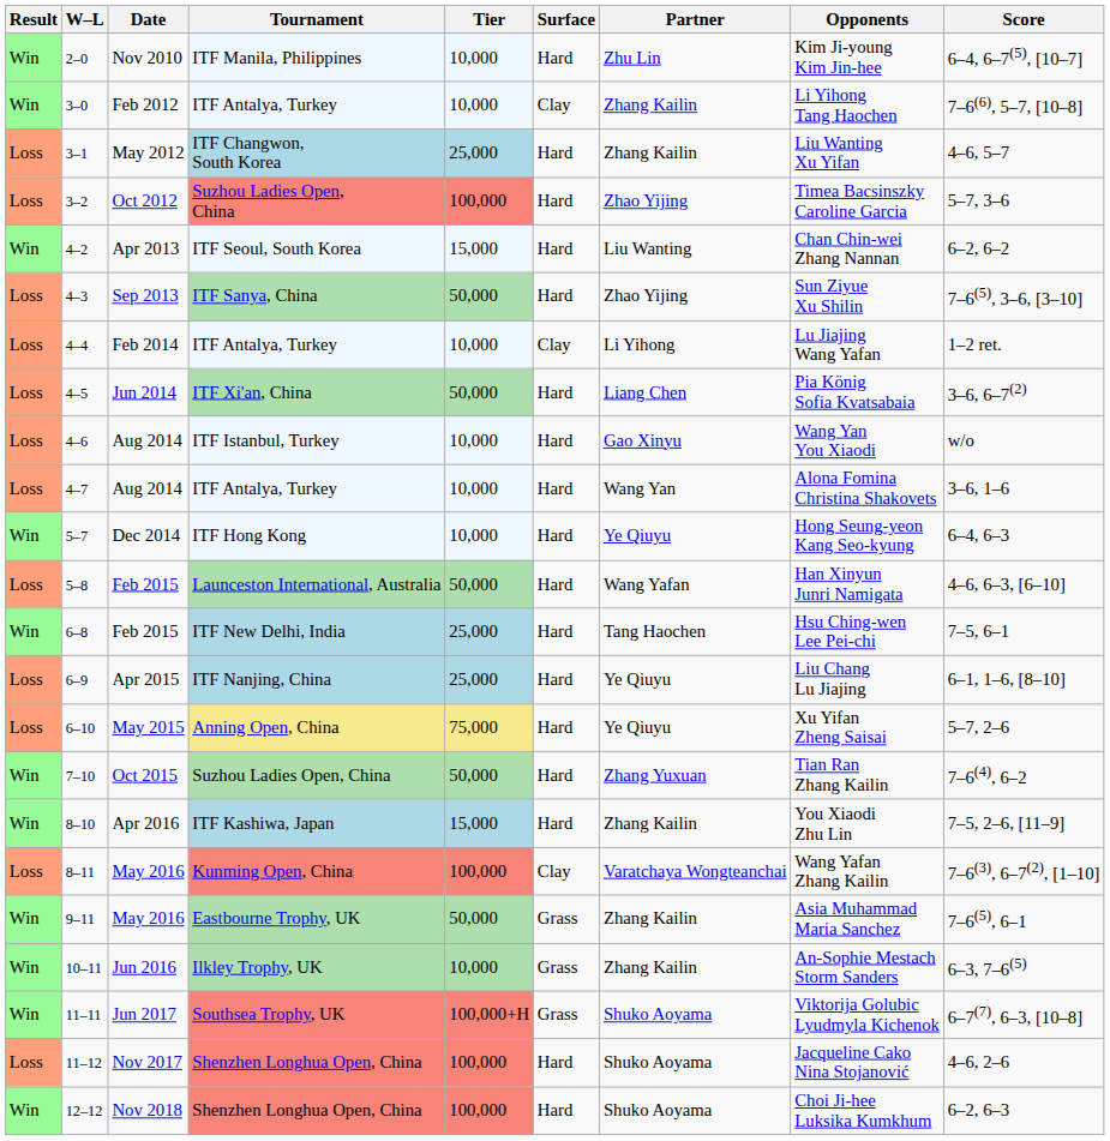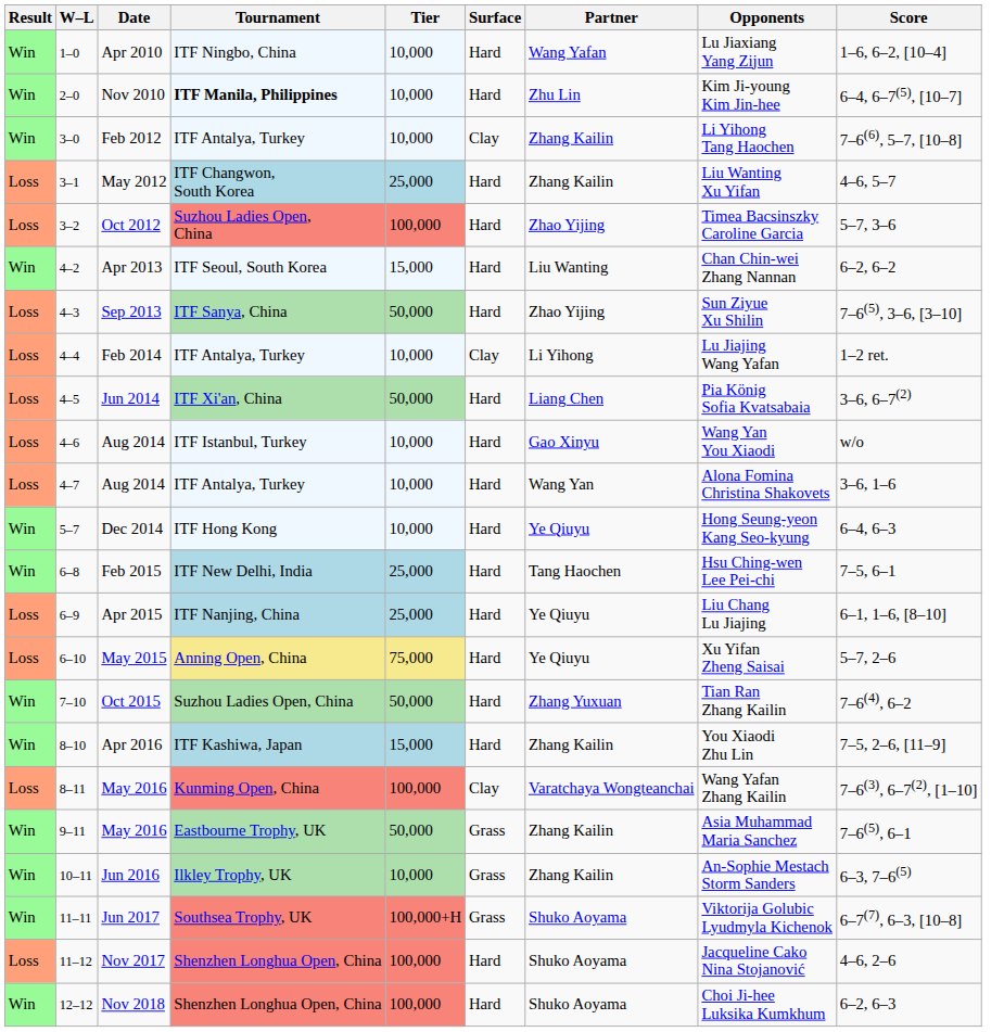+ row: Win | 1–0 | Apr 2010 | ITF Ningbo, China | 10,000 | Hard | Wang Yafan | Lu Jiaxiang Yang Zijun | 1–6, 6–2, [10–4]
2–0 | Tournament: normal -> bold
- row: Loss | 5–8 | Feb 2015 | Launceston International, Australia | 50,000 | Hard | Wang Yafan | Han Xinyun Junri Namigata | 4–6, 6–3, [6–10]
